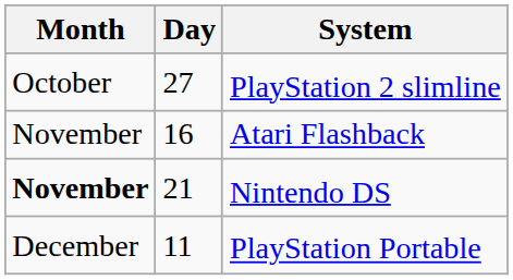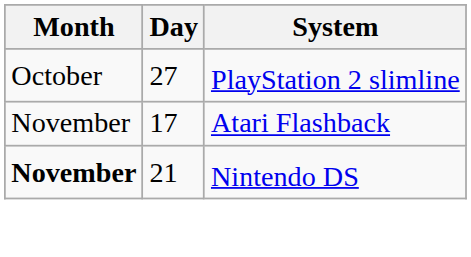Atari Flashback | Day: 16 -> 17
- row: December | 11 | PlayStation Portable
